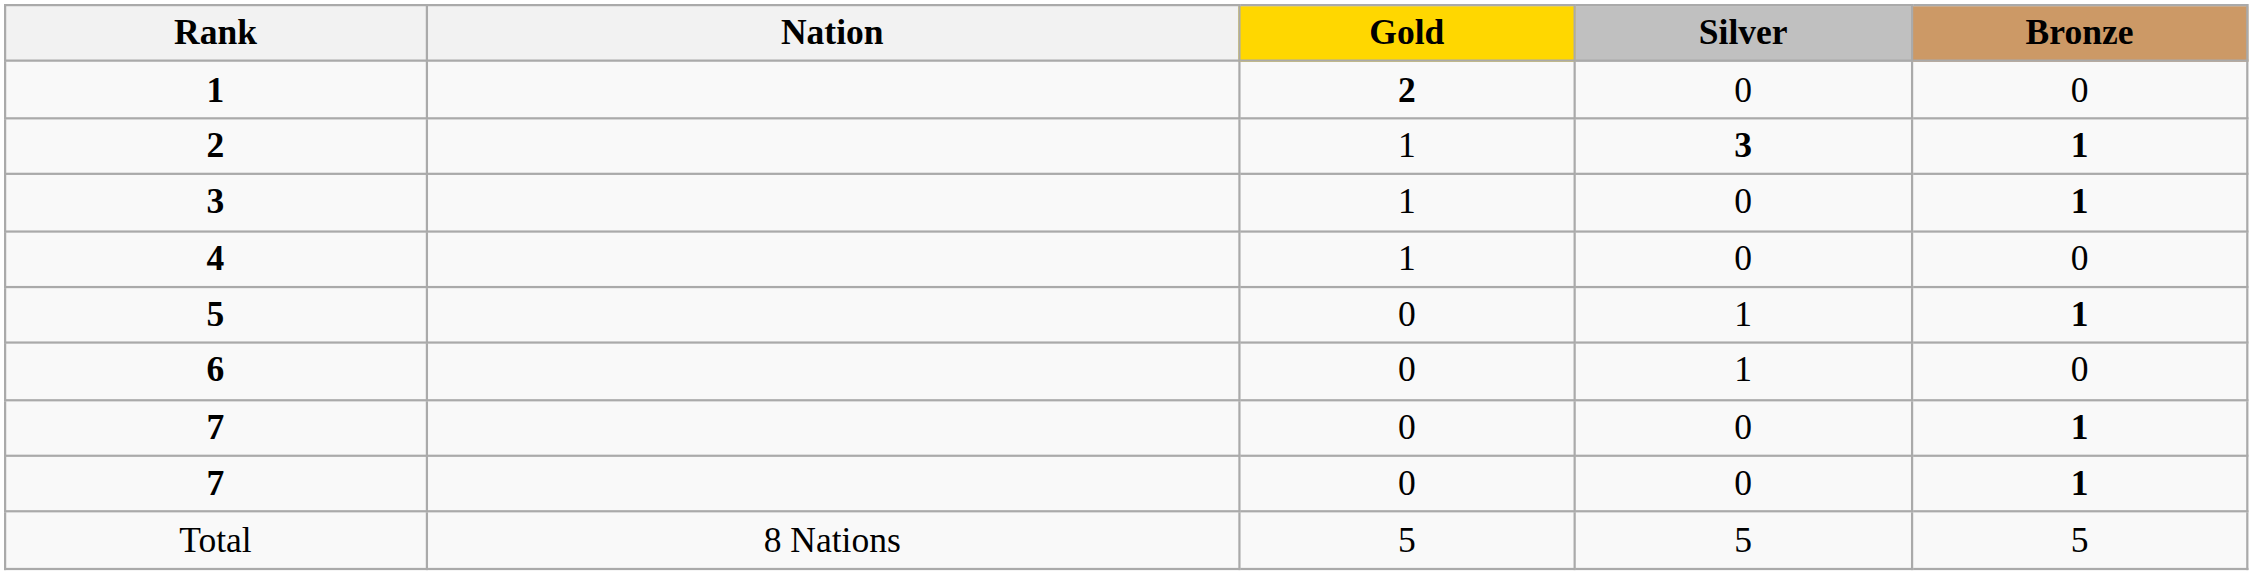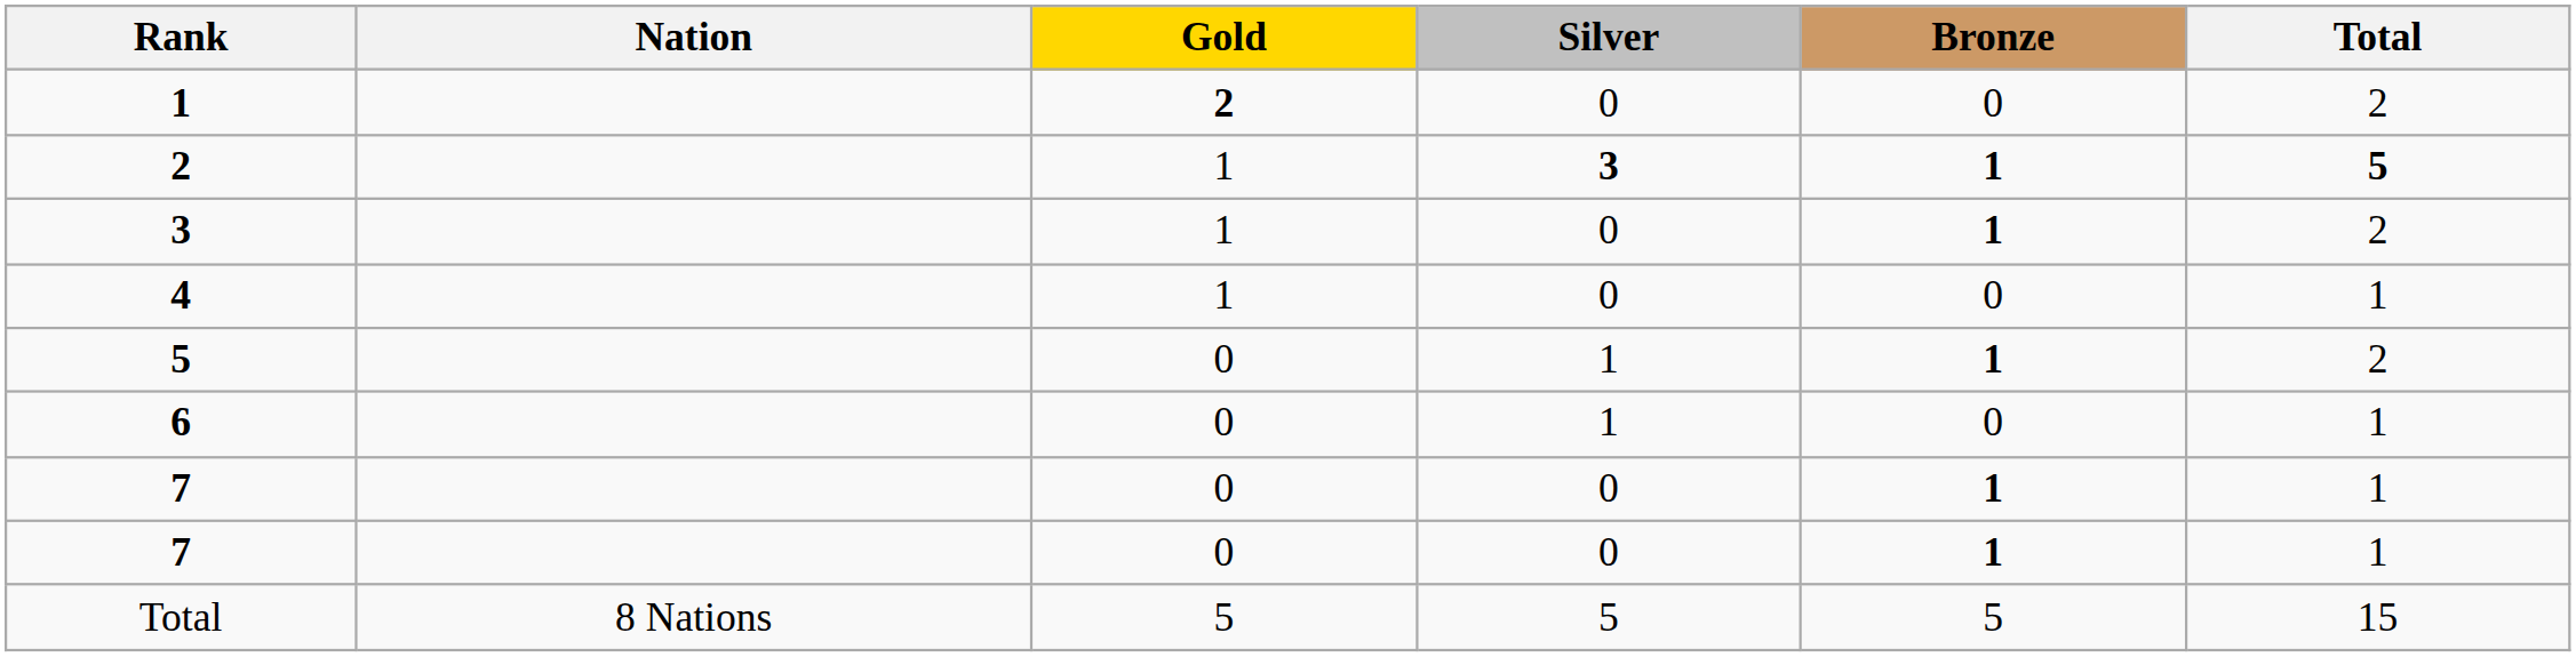+ column: Total | 2 | 5 | 2 | 1 | 2 | 1 | 1 | 1 | 15
